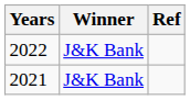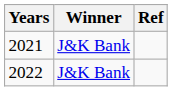rows swapped: 2021 <-> 2022
